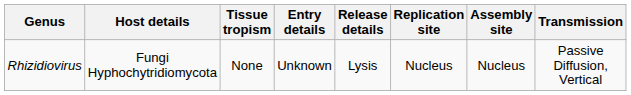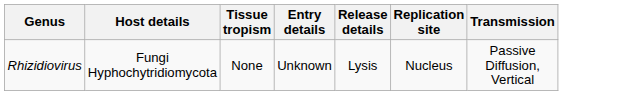- column: Assembly site | Nucleus
